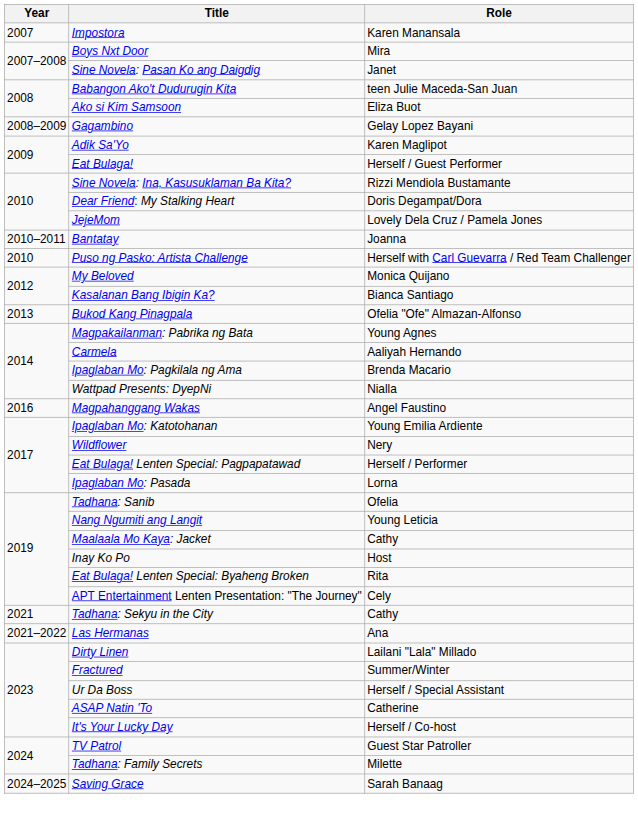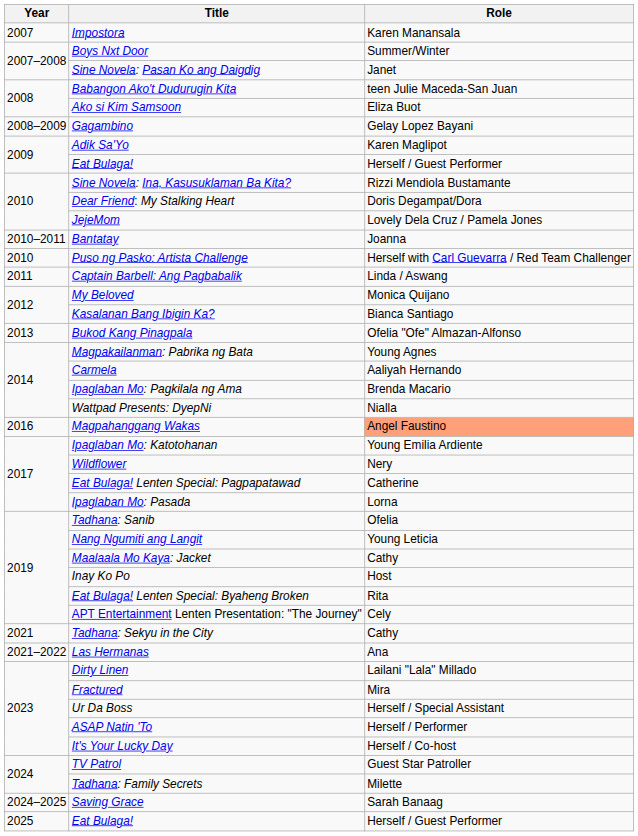Boys Nxt Door | Role: Mira -> Summer/Winter
+ row: 2011 | Captain Barbell: Ang Pagbabalik | Linda / Aswang
Magpahanggang Wakas | Role: no background -> lightsalmon background
Eat Bulaga! Lenten Special: Pagpapatawad | Role: Herself / Performer -> Catherine
Fractured | Role: Summer/Winter -> Mira
ASAP Natin 'To | Role: Catherine -> Herself / Performer
+ row: 2025 | Eat Bulaga! | Herself / Guest Performer
